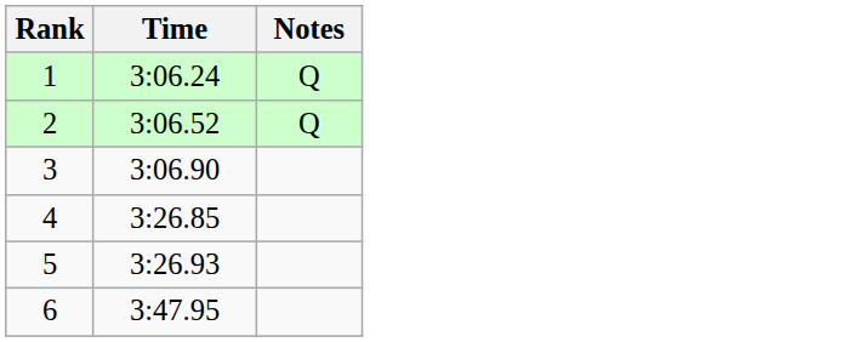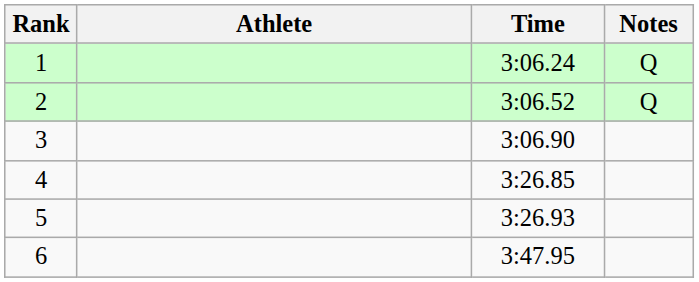+ column: Athlete
